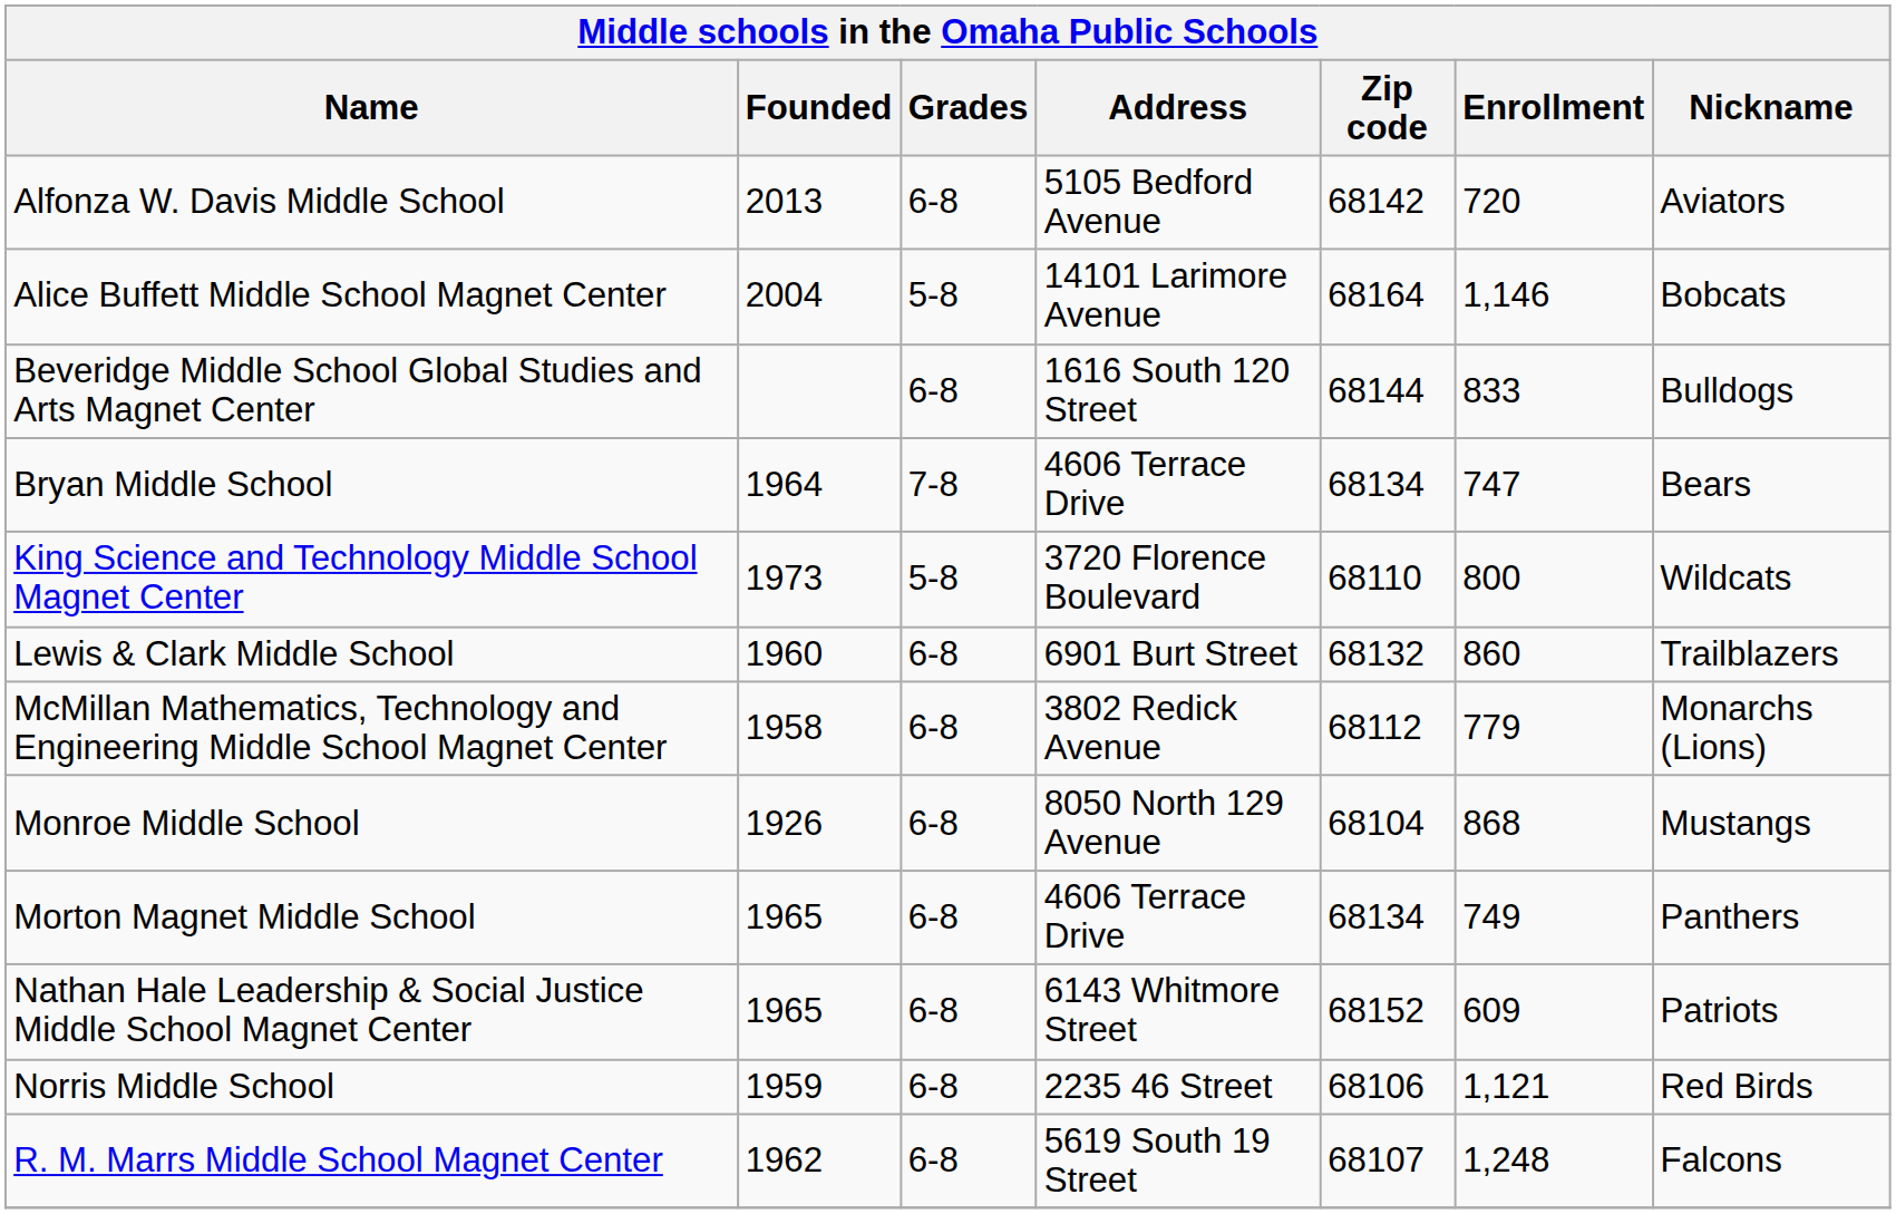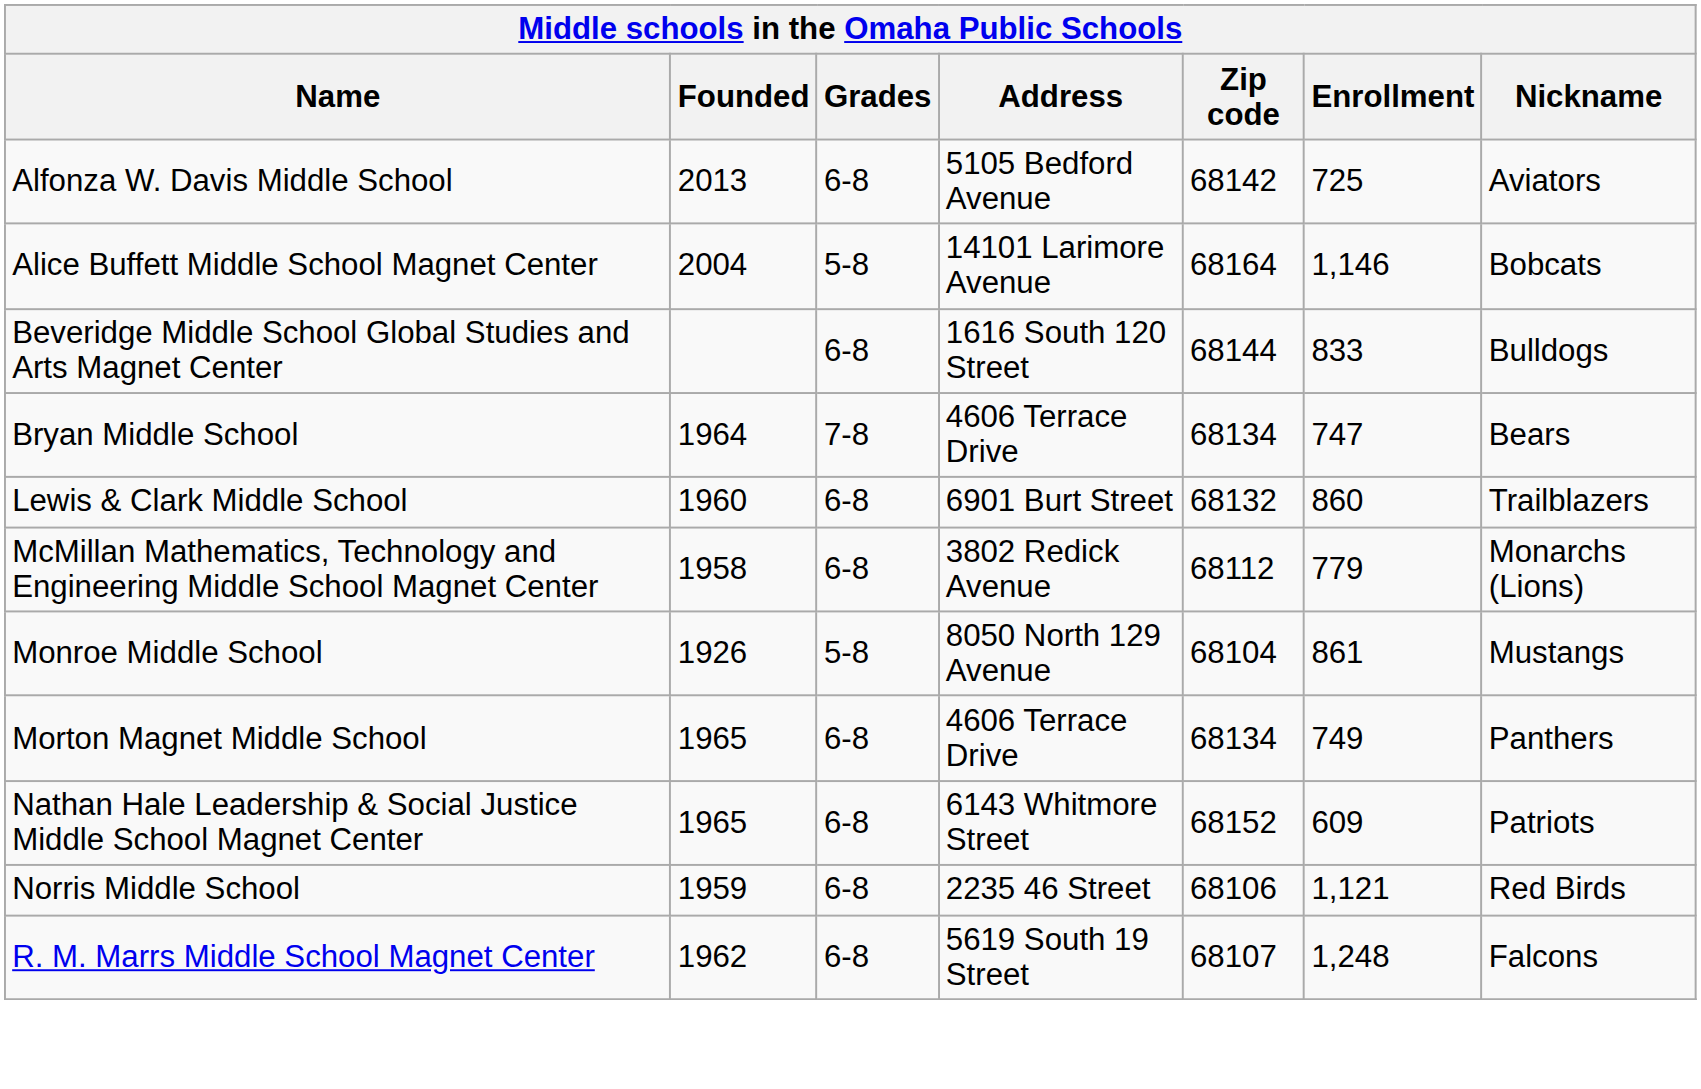Alfonza W. Davis Middle School | Enrollment: 720 -> 725
- row: King Science and Technology Middle School Magnet Center | 1973 | 5-8 | 3720 Florence Boulevard | 68110 | 800 | Wildcats
Monroe Middle School | Grades: 6-8 -> 5-8
Monroe Middle School | Enrollment: 868 -> 861
